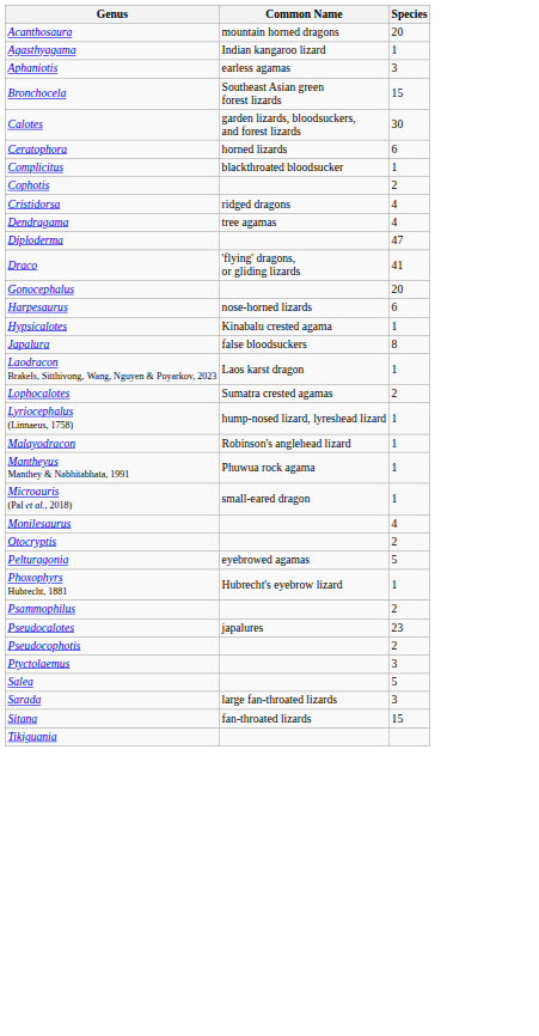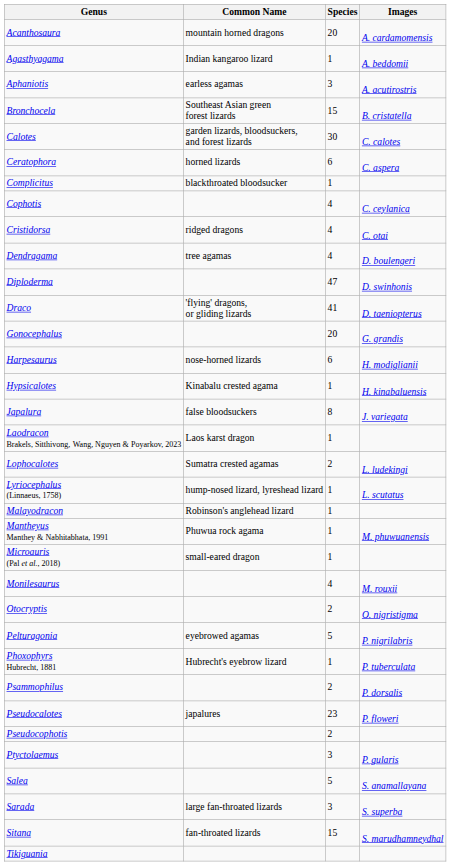+ column: Images | A. cardamomensis | A. beddomii | A. acutirostris | B. cristatella | C. calotes | C. aspera | C. ceylanica | C. otai | D. boulengeri | D. swinhonis | D. taeniopterus | G. grandis | H. modiglianii | H. kinabaluensis | J. variegata | L. ludekingi | L. scutatus | M. phuwuanensis | M. rouxii | O. nigristigma | P. nigrilabris | P. tuberculata | P. dorsalis | P. floweri | P. gularis | S. anamallayana | S. superba | S. marudhamneydhal
Cophotis | Species: 2 -> 4
